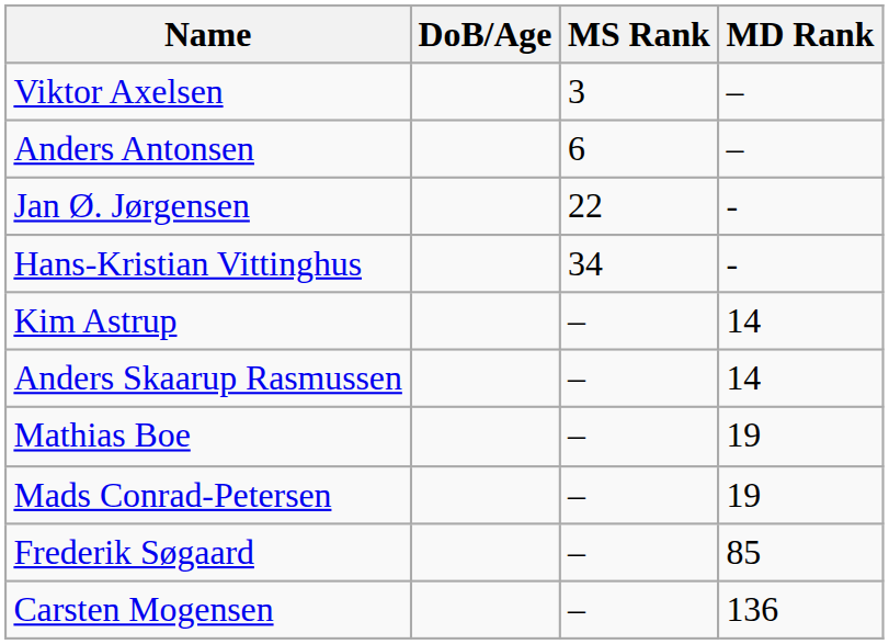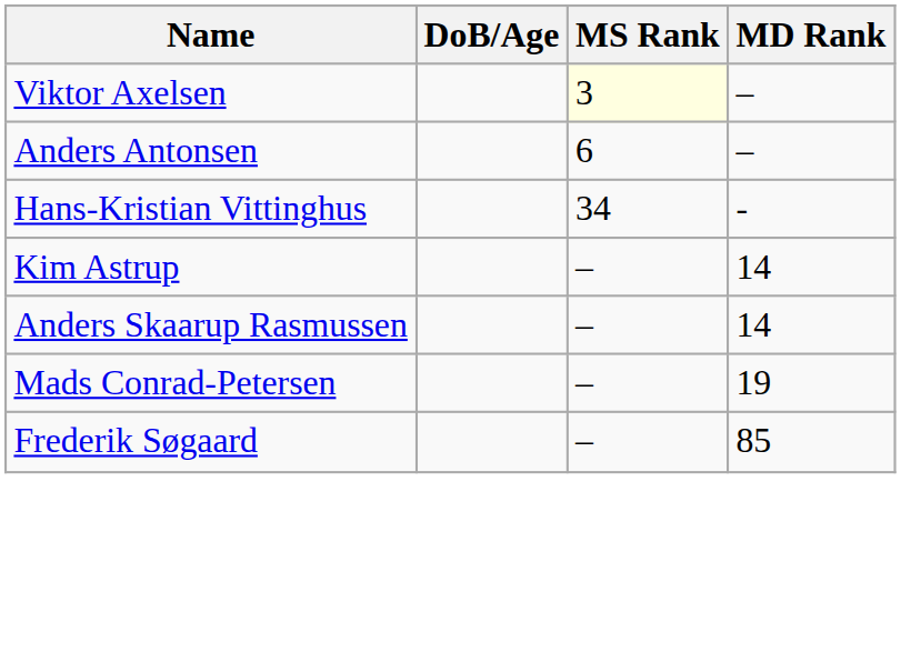Viktor Axelsen | MS Rank: no background -> lightyellow background
- row: Jan Ø. Jørgensen | 22 | -
- row: Mathias Boe | – | 19
- row: Carsten Mogensen | – | 136
